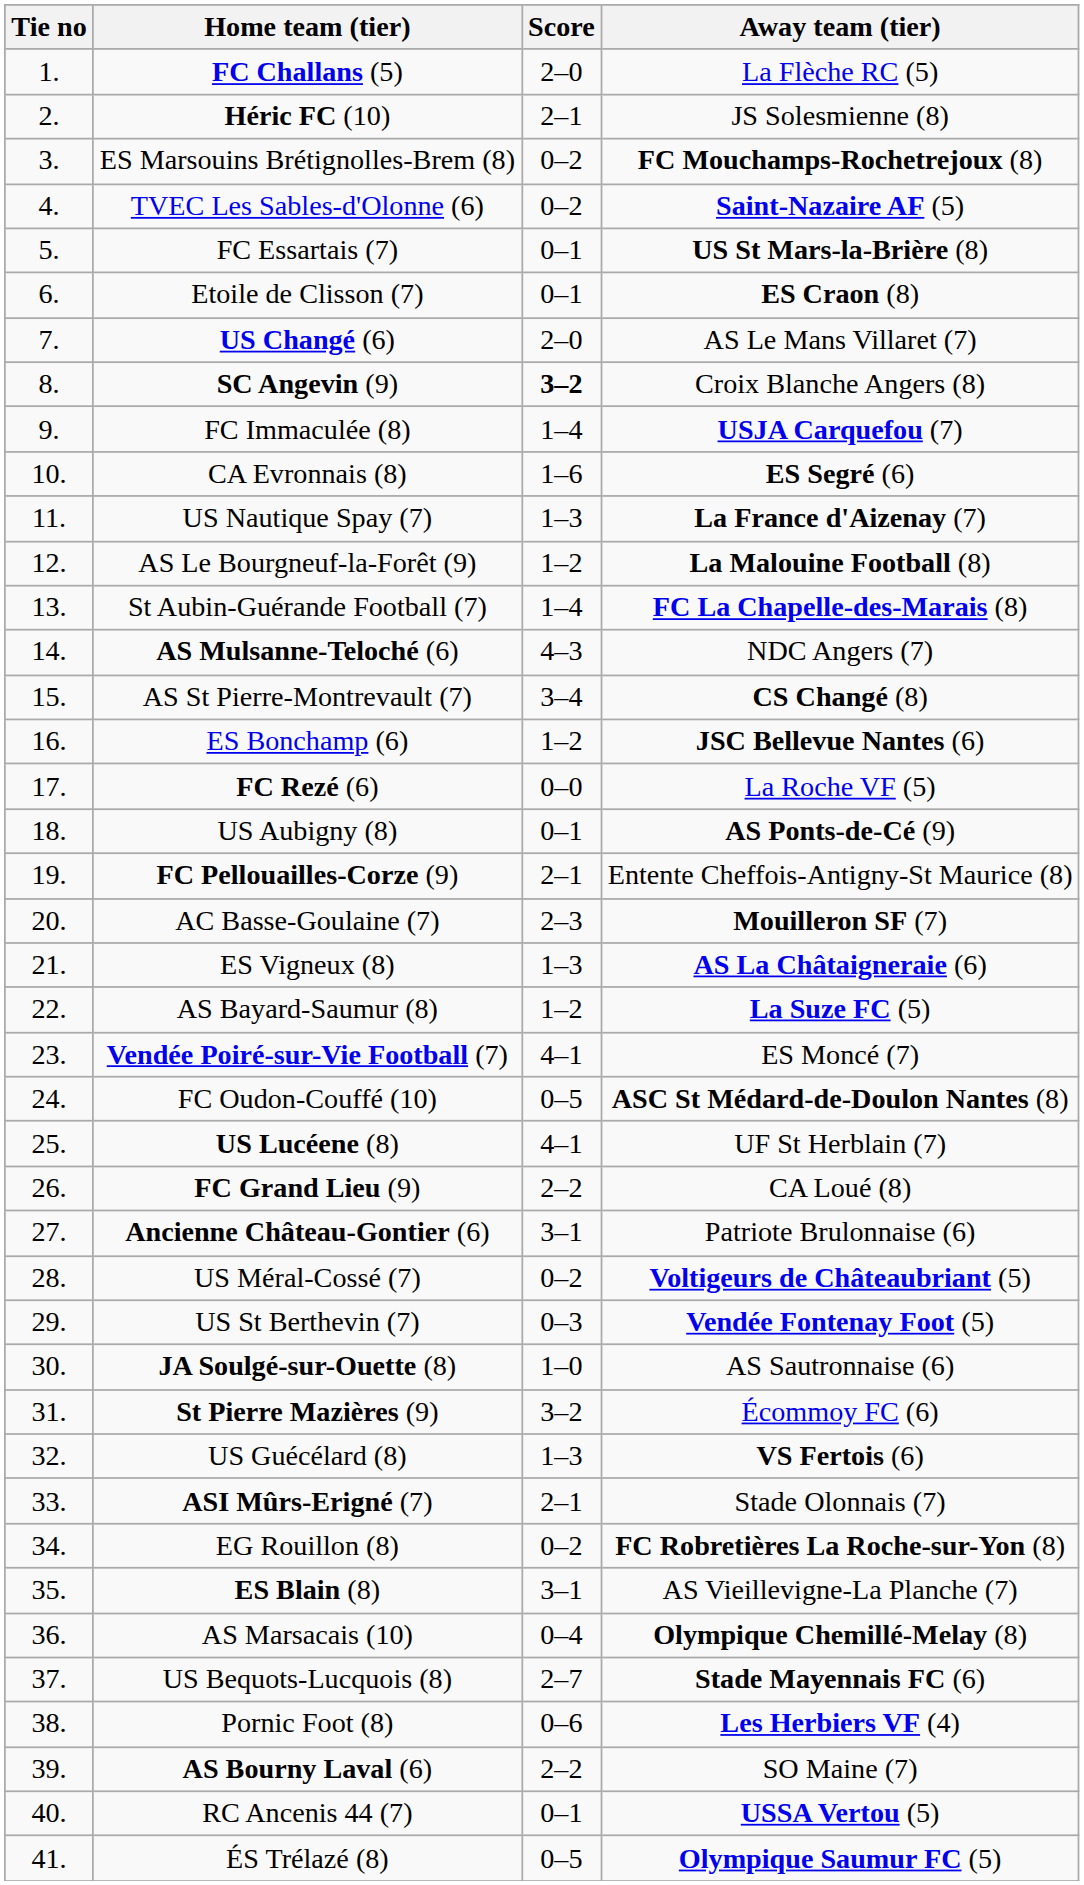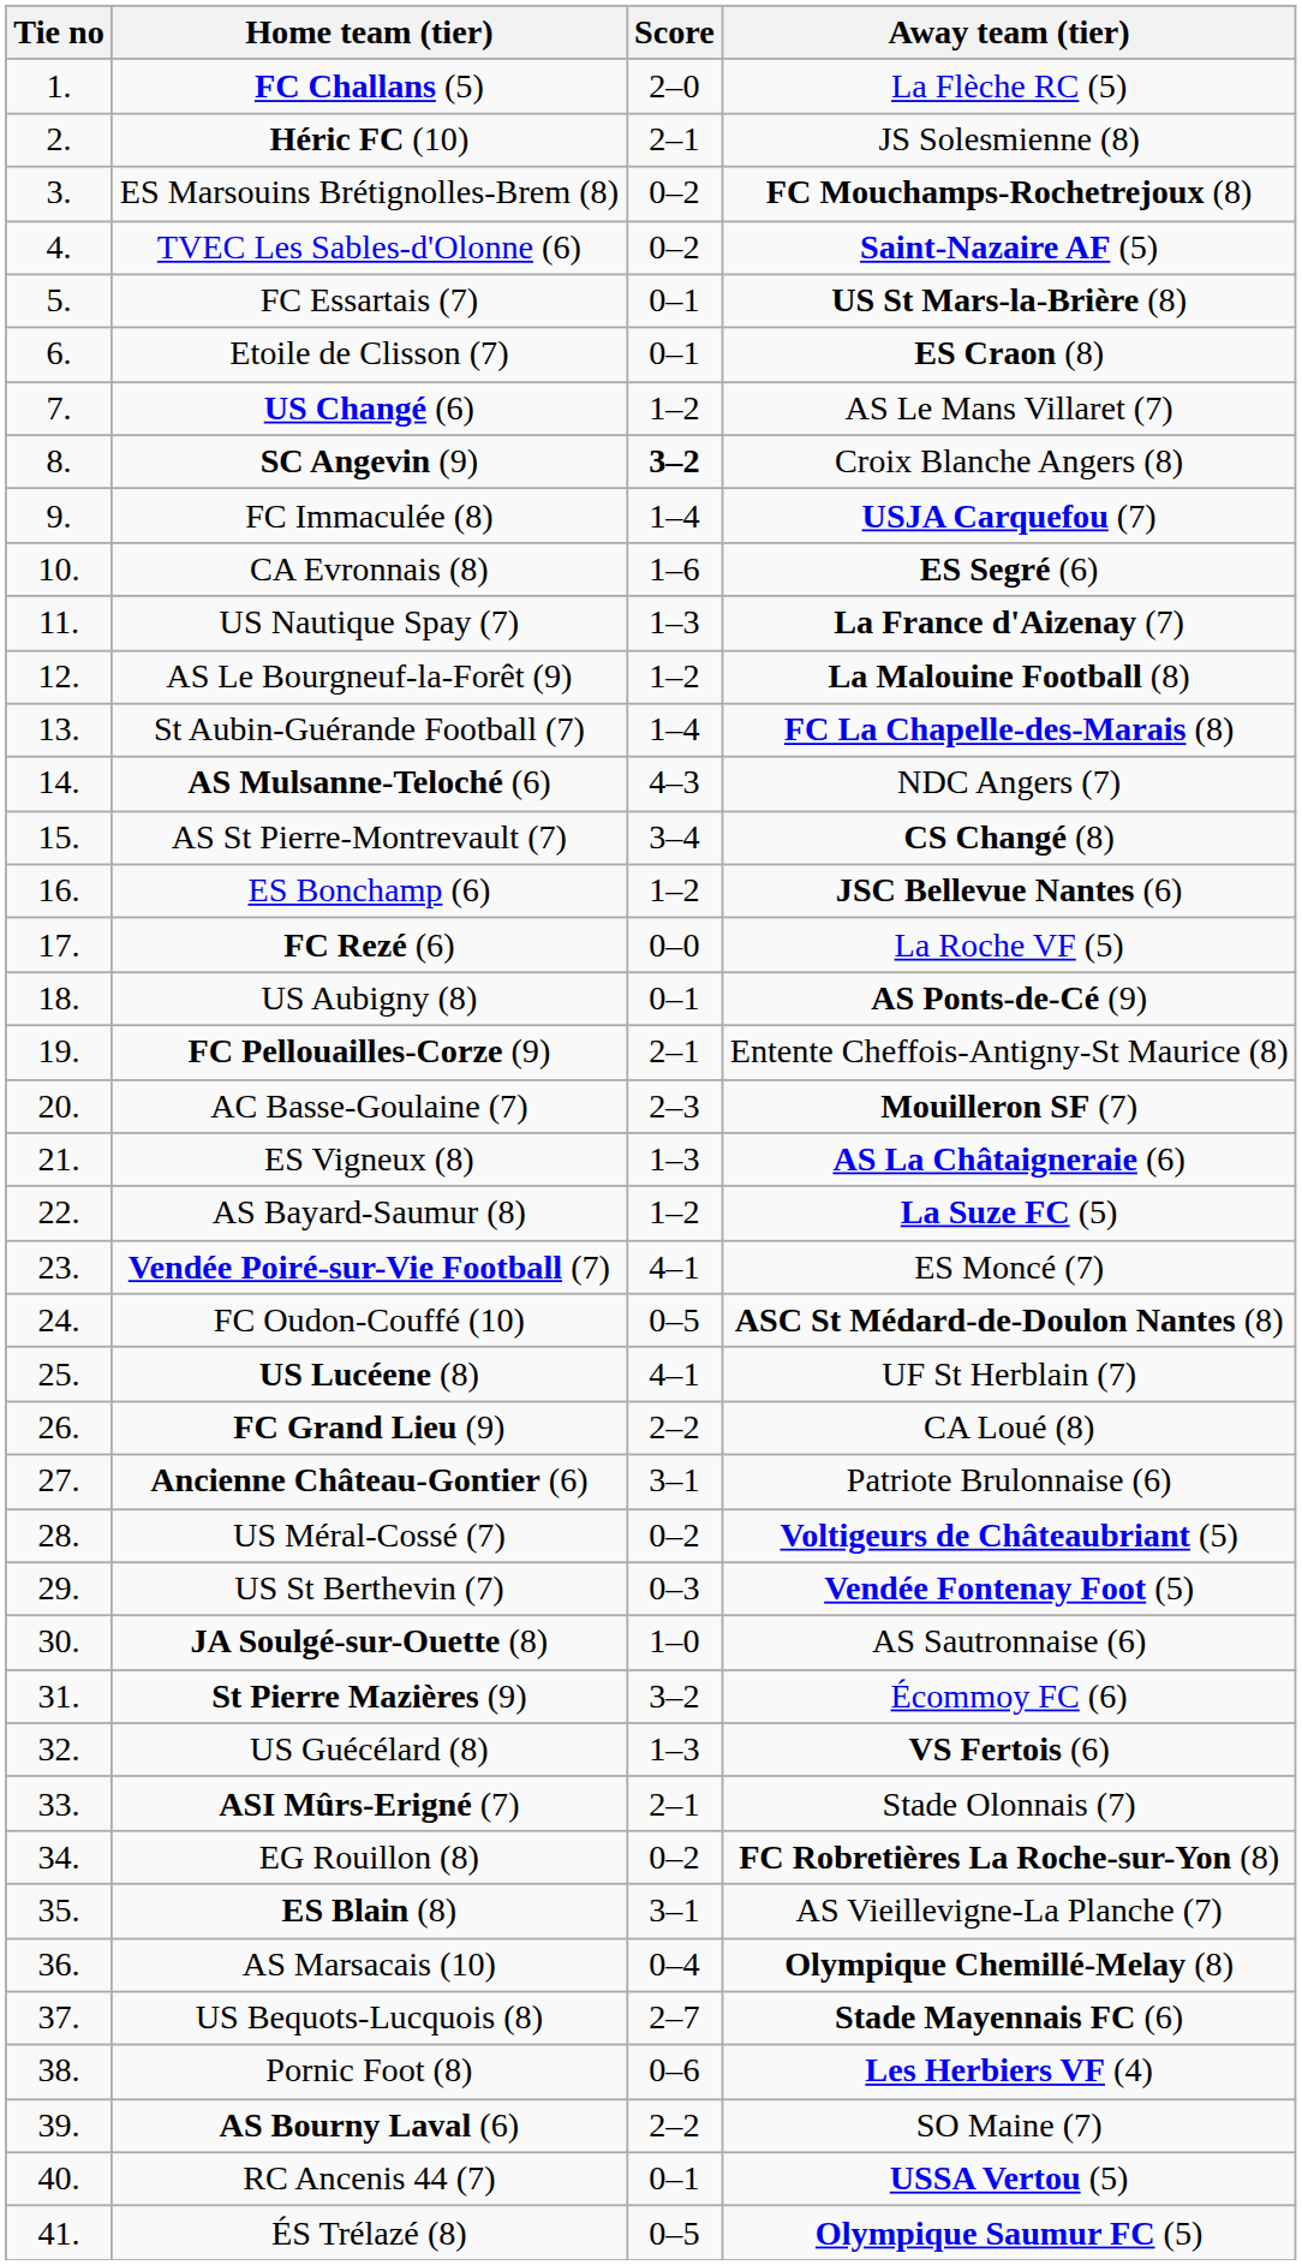US Changé (6) | Score: 2–0 -> 1–2
